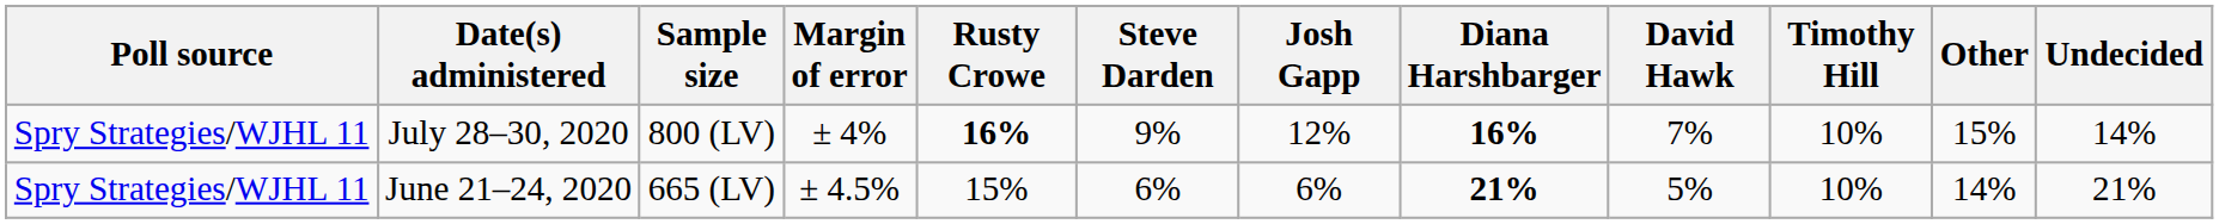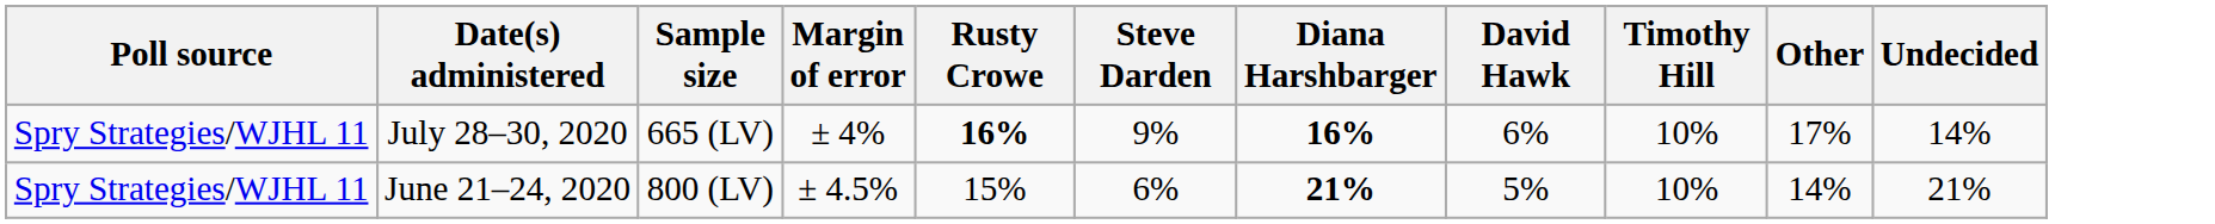- column: Josh Gapp | 12% | 6%
July 28–30, 2020 | Sample size: 800 (LV) -> 665 (LV)
July 28–30, 2020 | David Hawk: 7% -> 6%
July 28–30, 2020 | Other: 15% -> 17%
June 21–24, 2020 | Sample size: 665 (LV) -> 800 (LV)
